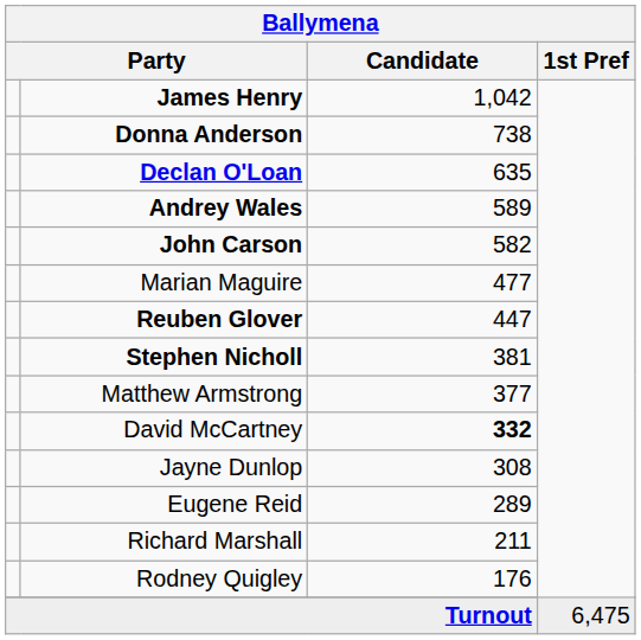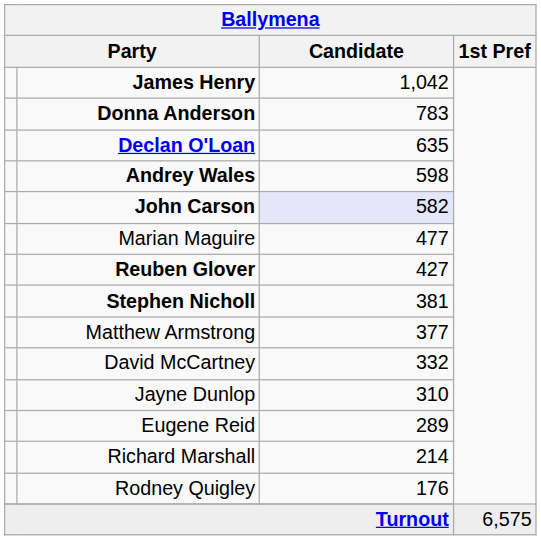Donna Anderson | Candidate: 738 -> 783
Andrey Wales | Candidate: 589 -> 598
John Carson | Candidate: no background -> lavender background
Reuben Glover | Candidate: 447 -> 427
David McCartney | Candidate: bold -> normal
Jayne Dunlop | Candidate: 308 -> 310
Richard Marshall | Candidate: 211 -> 214
Turnout | 1st Pref: 6,475 -> 6,575
